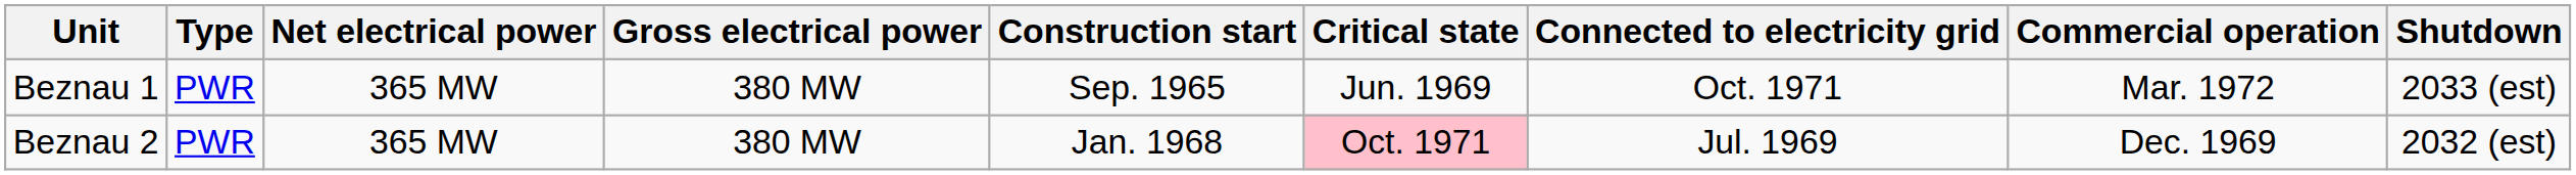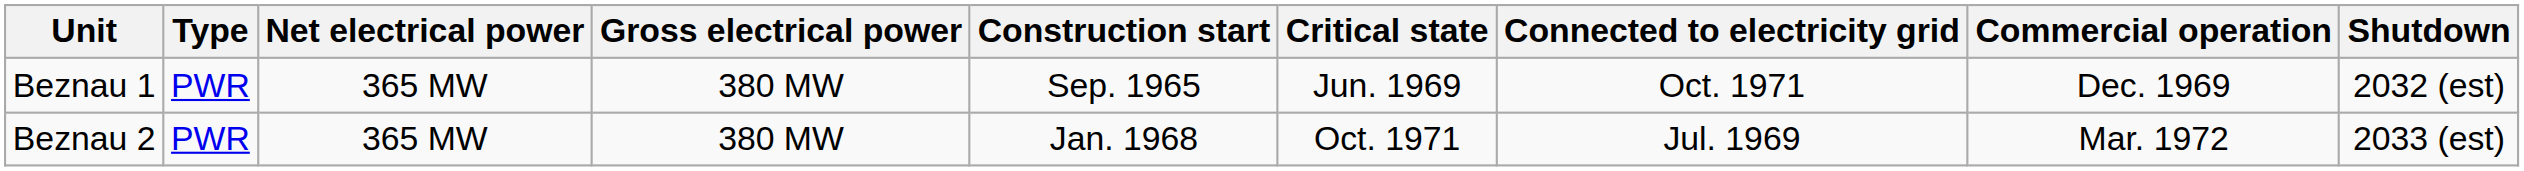Beznau 1 | Commercial operation: Mar. 1972 -> Dec. 1969
Beznau 1 | Shutdown: 2033 (est) -> 2032 (est)
Beznau 2 | Critical state: pink background -> no background
Beznau 2 | Commercial operation: Dec. 1969 -> Mar. 1972
Beznau 2 | Shutdown: 2032 (est) -> 2033 (est)
